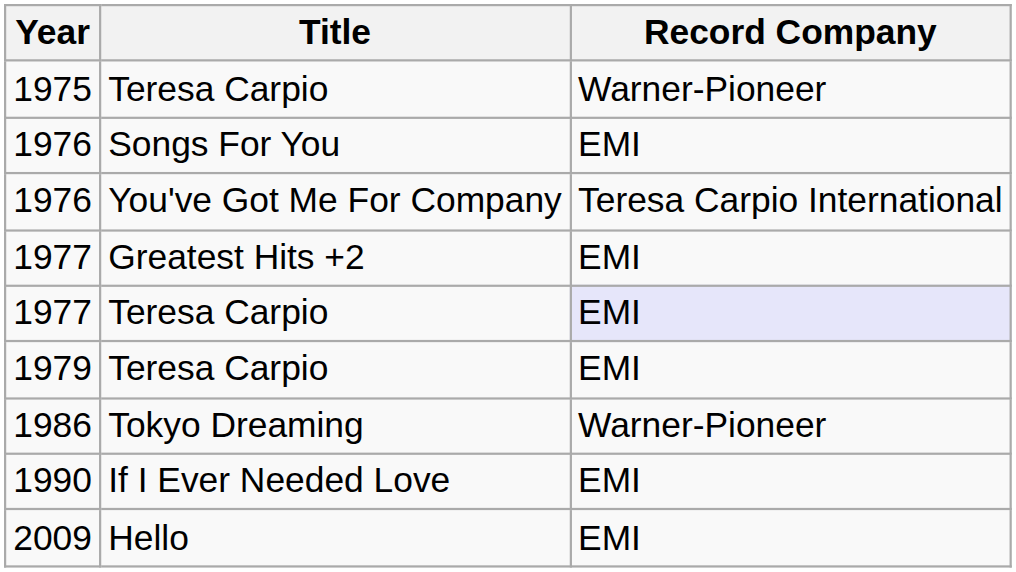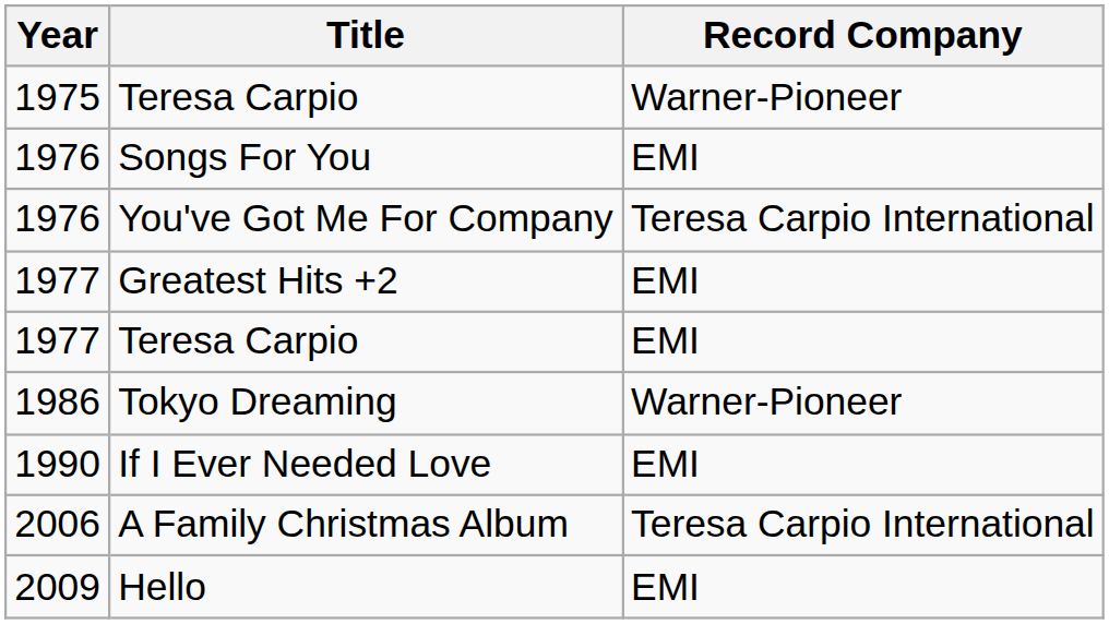1977 / Teresa Carpio | Record Company: lavender background -> no background
- row: 1979 | Teresa Carpio | EMI
+ row: 2006 | A Family Christmas Album | Teresa Carpio International
